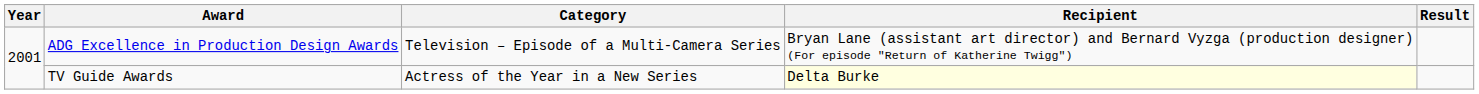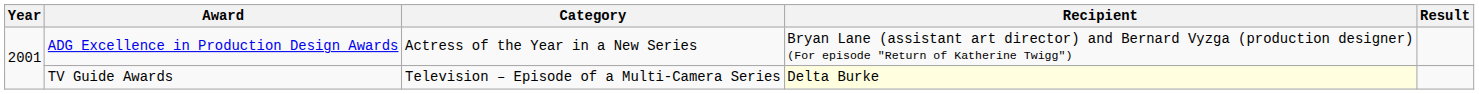ADG Excellence in Production Design Awards | Category: Television – Episode of a Multi-Camera Series -> Actress of the Year in a New Series
TV Guide Awards | Category: Actress of the Year in a New Series -> Television – Episode of a Multi-Camera Series
